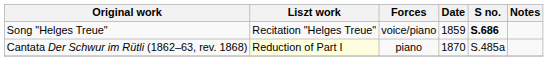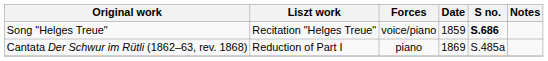Cantata Der Schwur im Rütli (1862–63, rev. 1868) | Liszt work: lightyellow background -> no background
Cantata Der Schwur im Rütli (1862–63, rev. 1868) | Date: 1870 -> 1869
